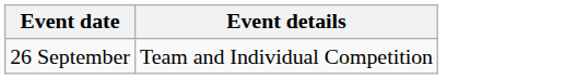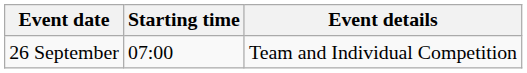+ column: Starting time | 07:00
